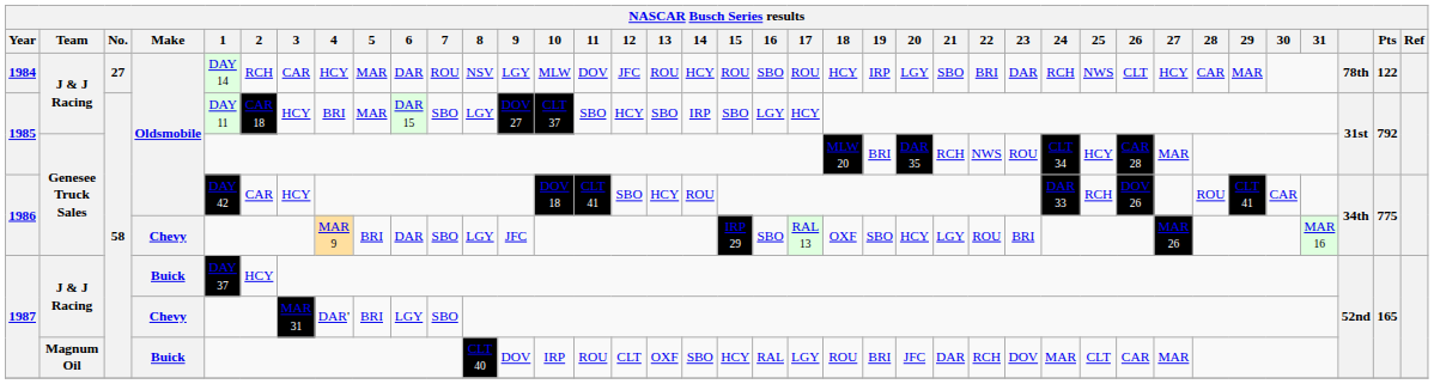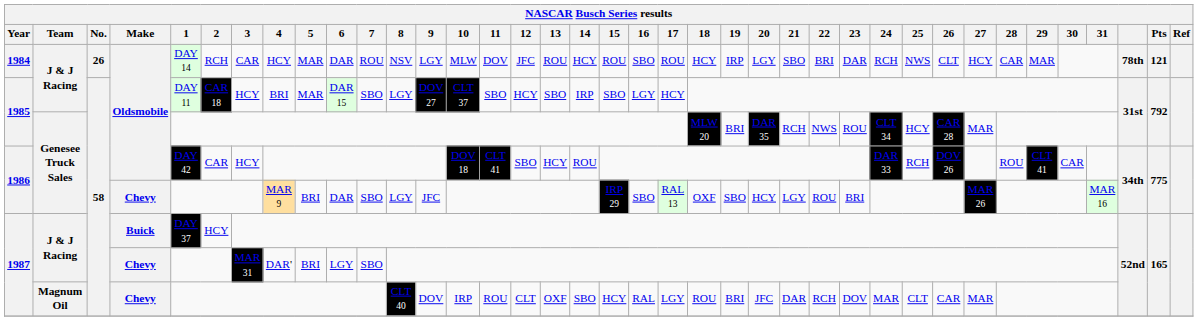1984 | No.: 27 -> 26
1984 | Pts: 122 -> 121
1987 / Magnum Oil | Make: Buick -> Chevy
